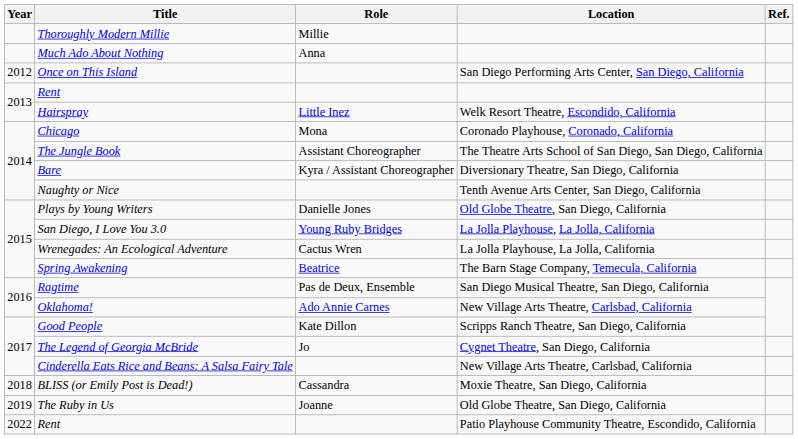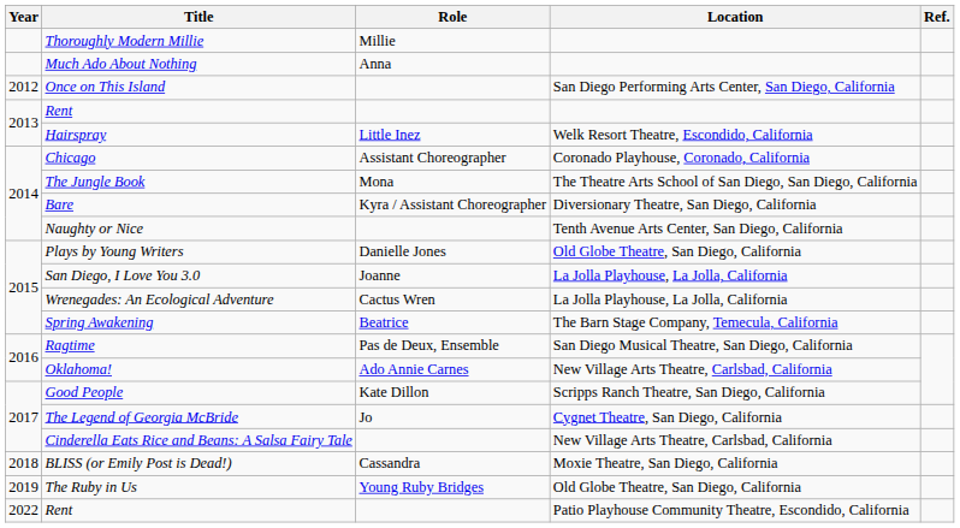Chicago | Role: Mona -> Assistant Choreographer
The Jungle Book | Role: Assistant Choreographer -> Mona
San Diego, I Love You 3.0 | Role: Young Ruby Bridges -> Joanne
The Ruby in Us | Role: Joanne -> Young Ruby Bridges
